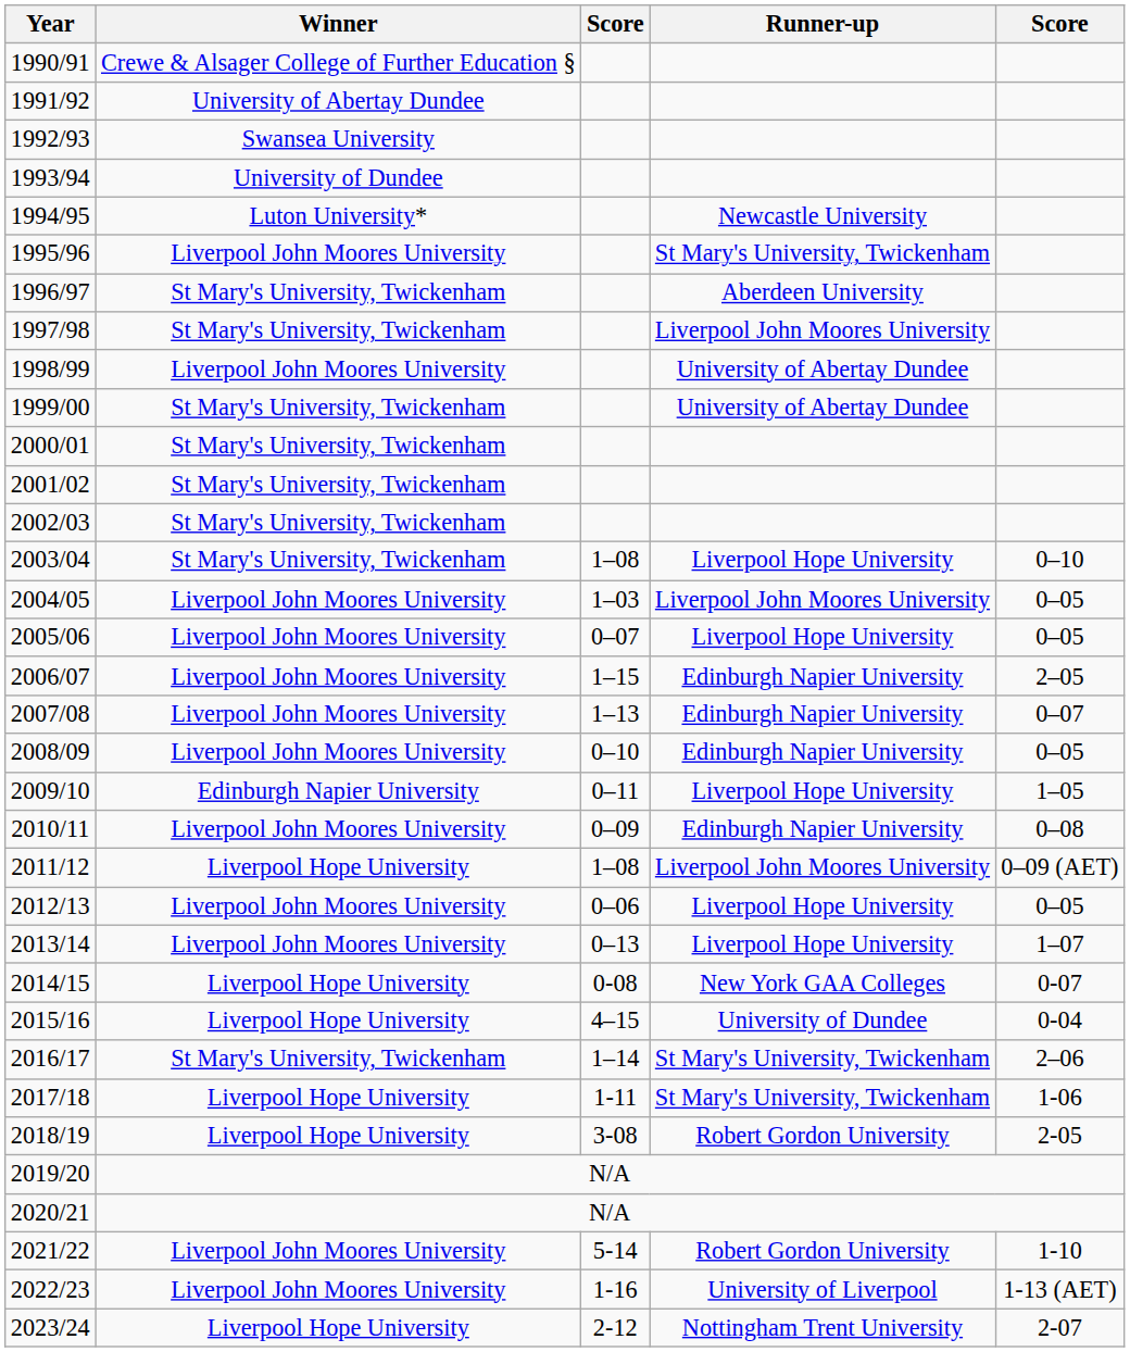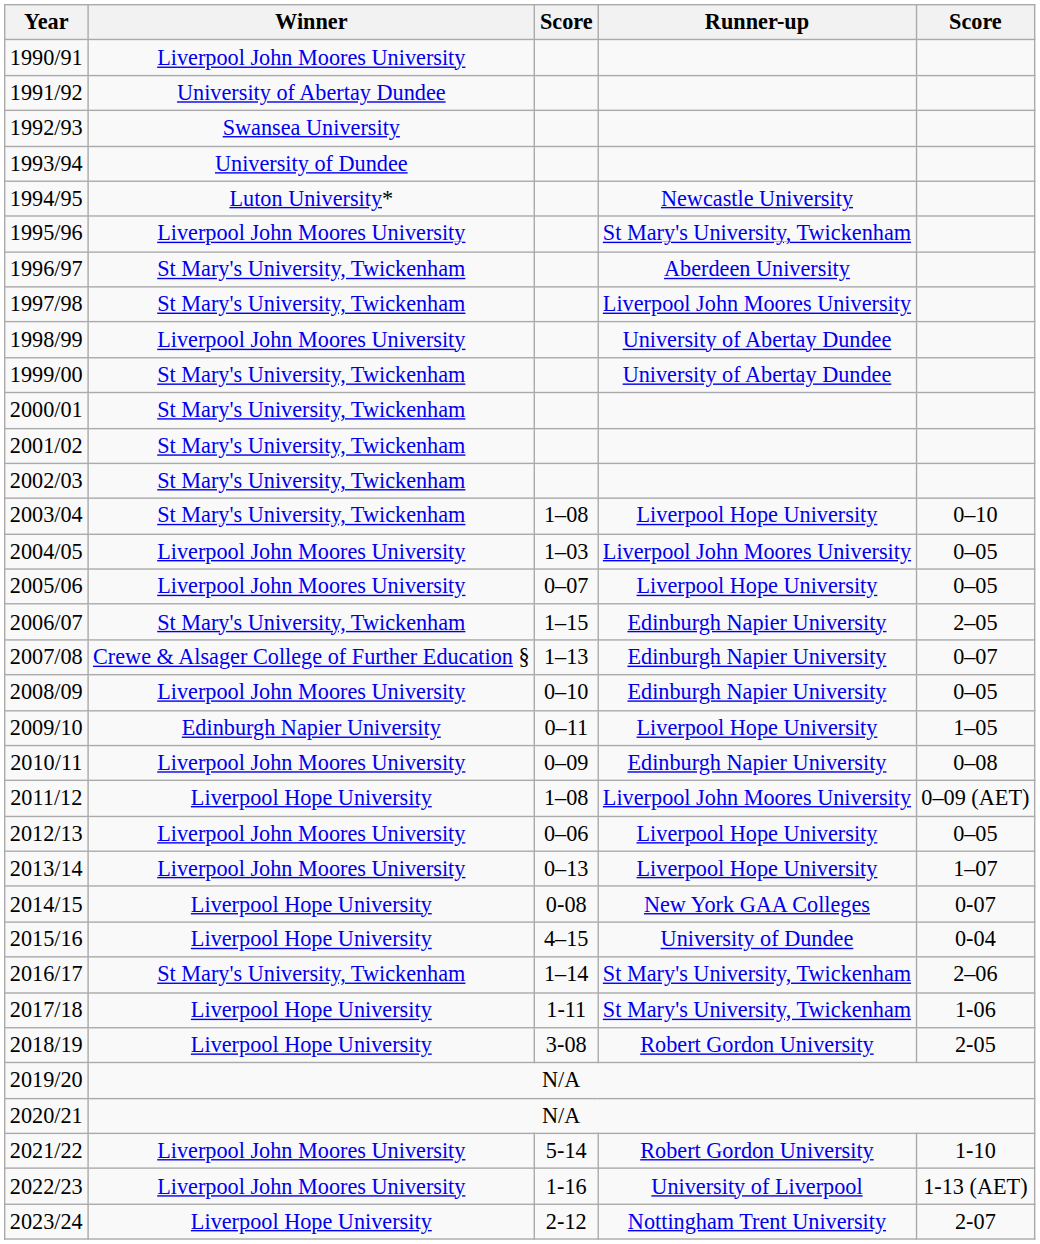1990/91 | Winner: Crewe & Alsager College of Further Education § -> Liverpool John Moores University
2006/07 | Winner: Liverpool John Moores University -> St Mary's University, Twickenham
2007/08 | Winner: Liverpool John Moores University -> Crewe & Alsager College of Further Education §
